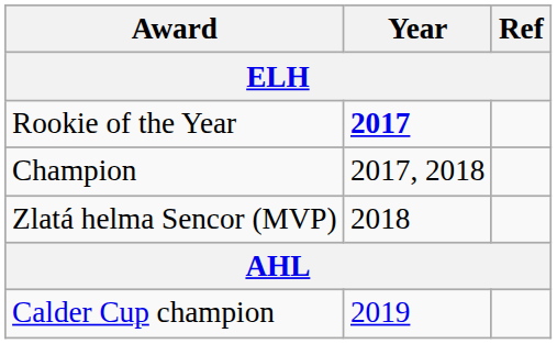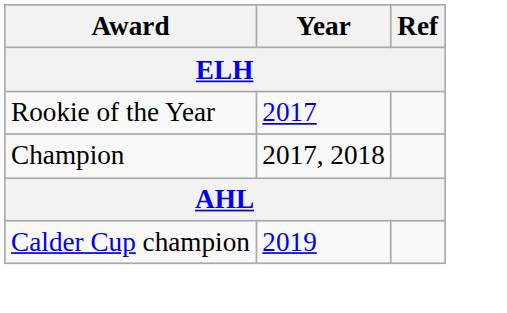Rookie of the Year | Year: bold -> normal
- row: Zlatá helma Sencor (MVP) | 2018
